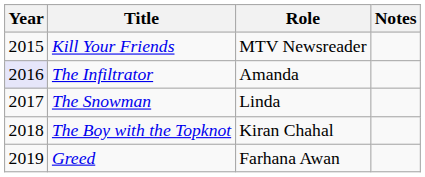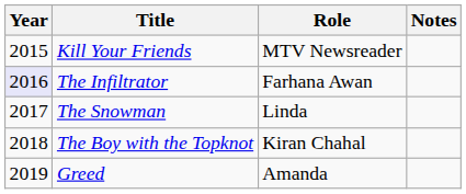The Infiltrator | Role: Amanda -> Farhana Awan
Greed | Role: Farhana Awan -> Amanda
